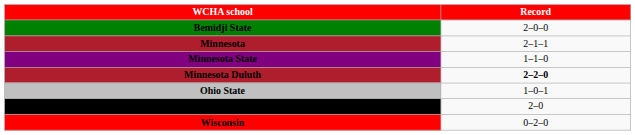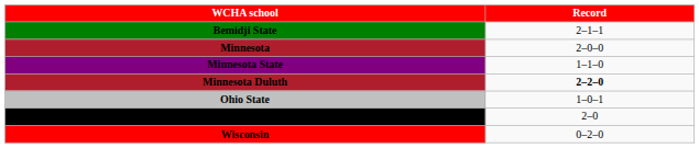Bemidji State | Record: 2–0–0 -> 2–1–1
Minnesota | Record: 2–1–1 -> 2–0–0
